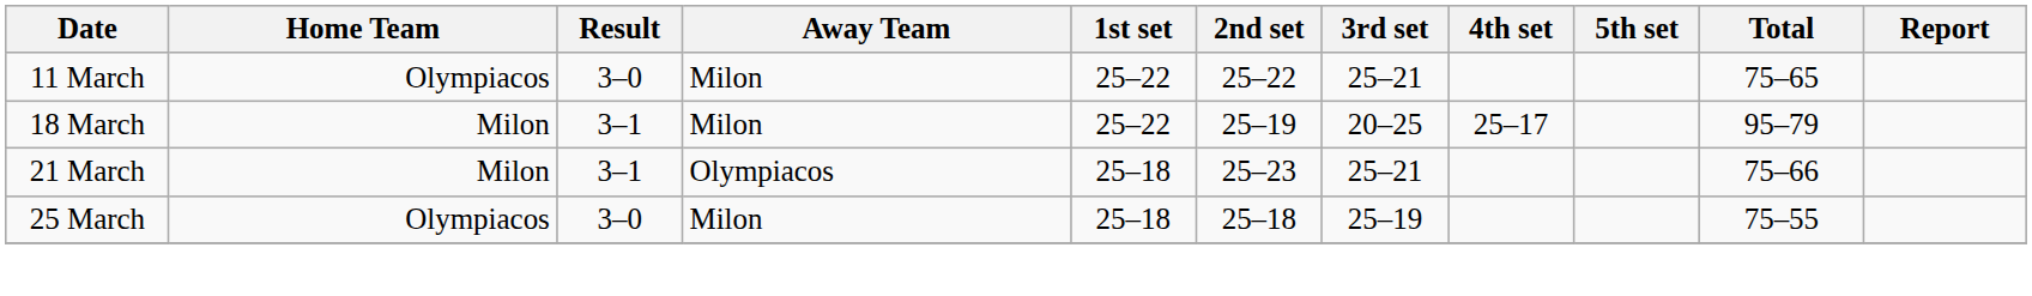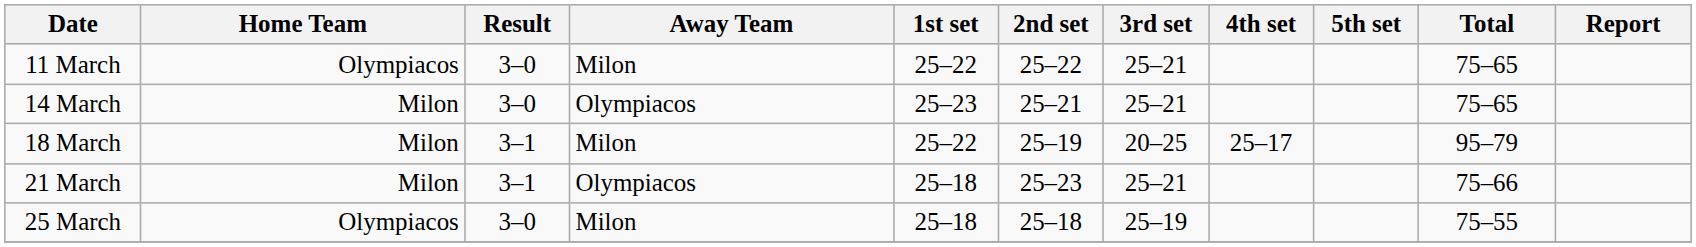+ row: 14 March | Milon | 3–0 | Olympiacos | 25–23 | 25–21 | 25–21 | 75–65
